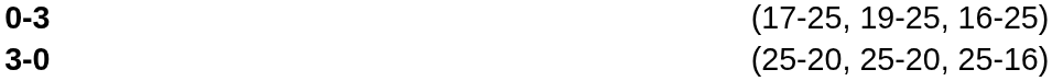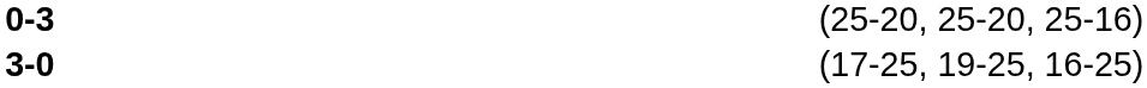0-3 | column 4: (17-25, 19-25, 16-25) -> (25-20, 25-20, 25-16)
3-0 | column 4: (25-20, 25-20, 25-16) -> (17-25, 19-25, 16-25)
